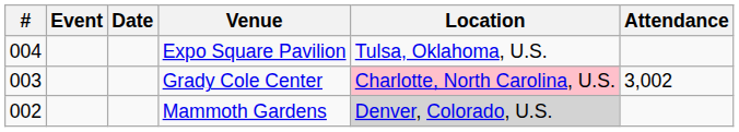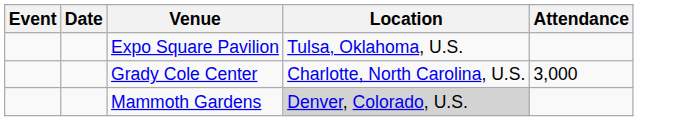- column: # | 004 | 003 | 002
Grady Cole Center | Location: pink background -> no background
Grady Cole Center | Attendance: 3,002 -> 3,000
